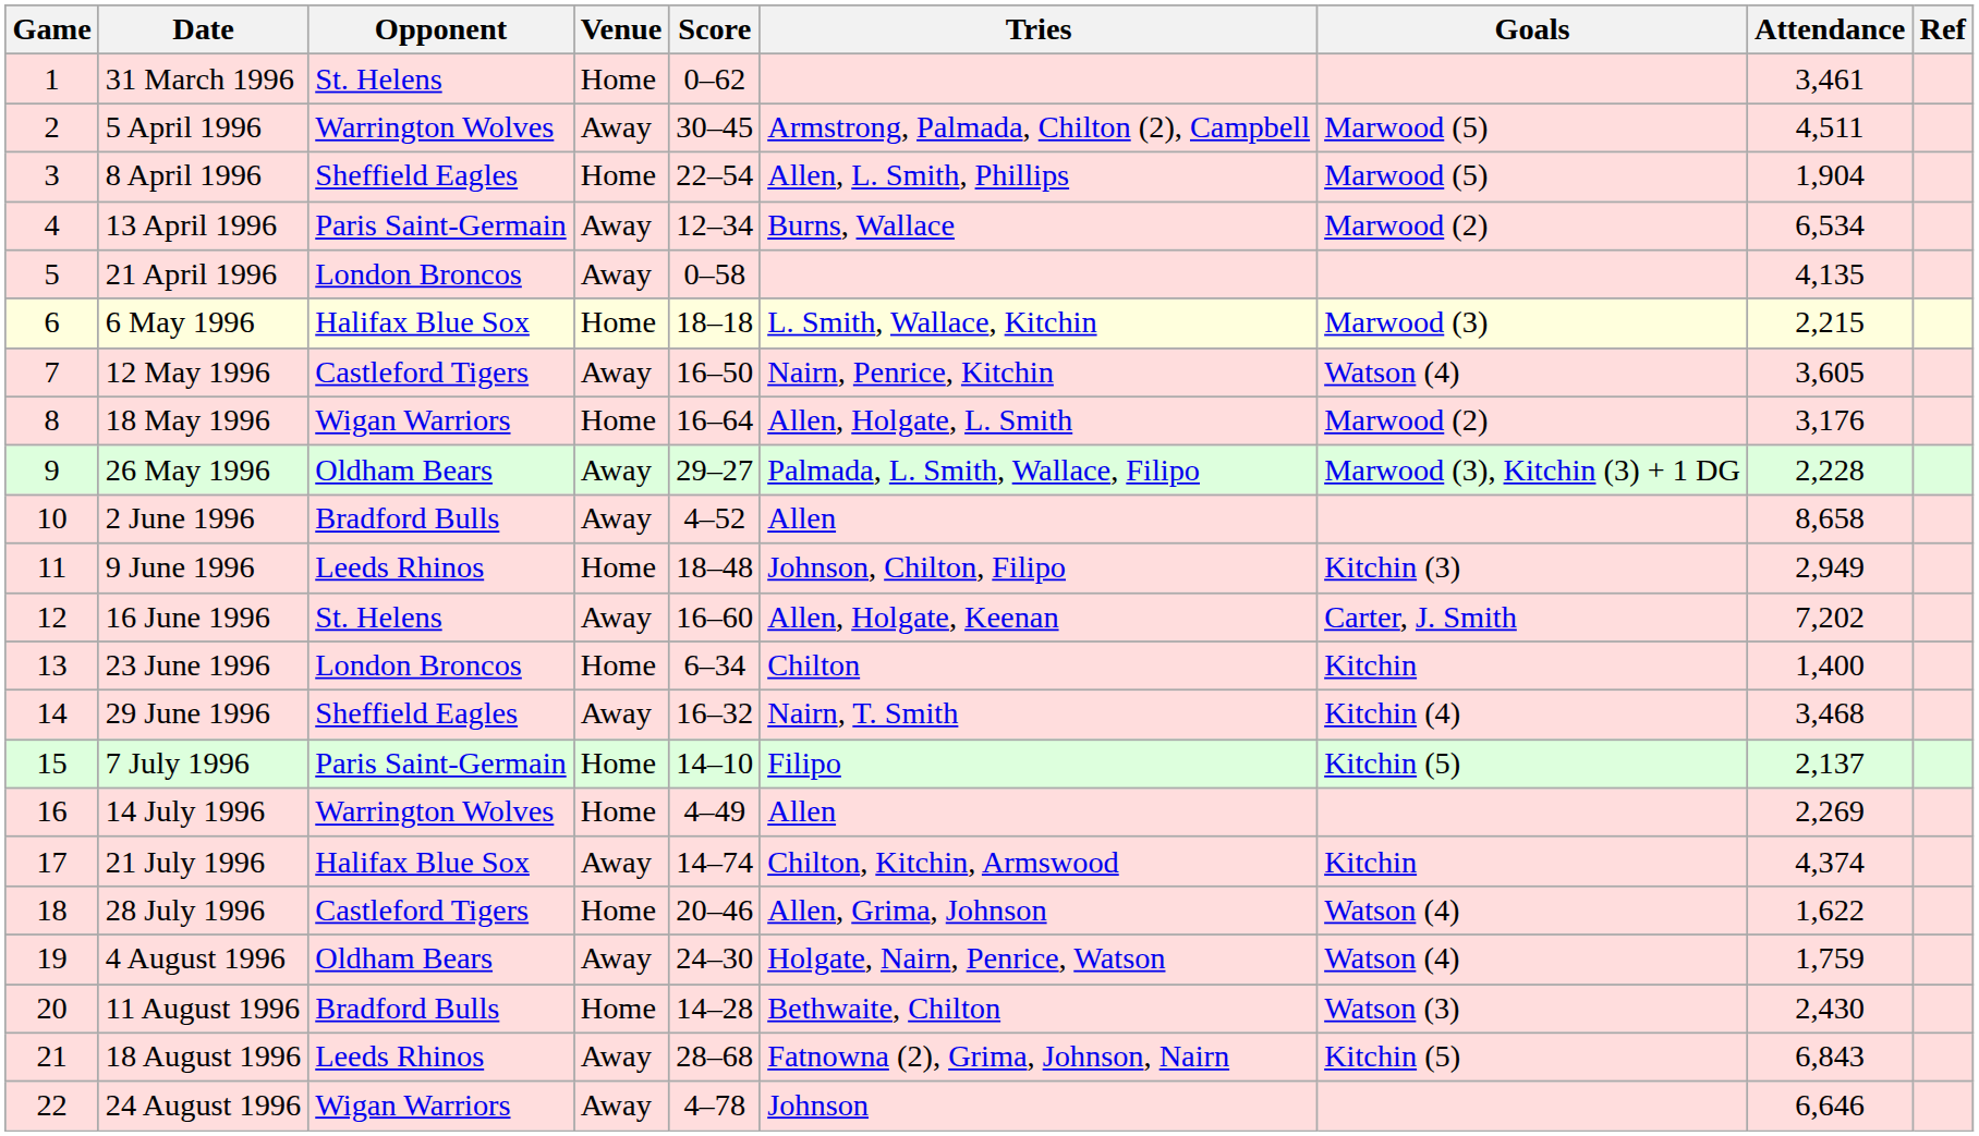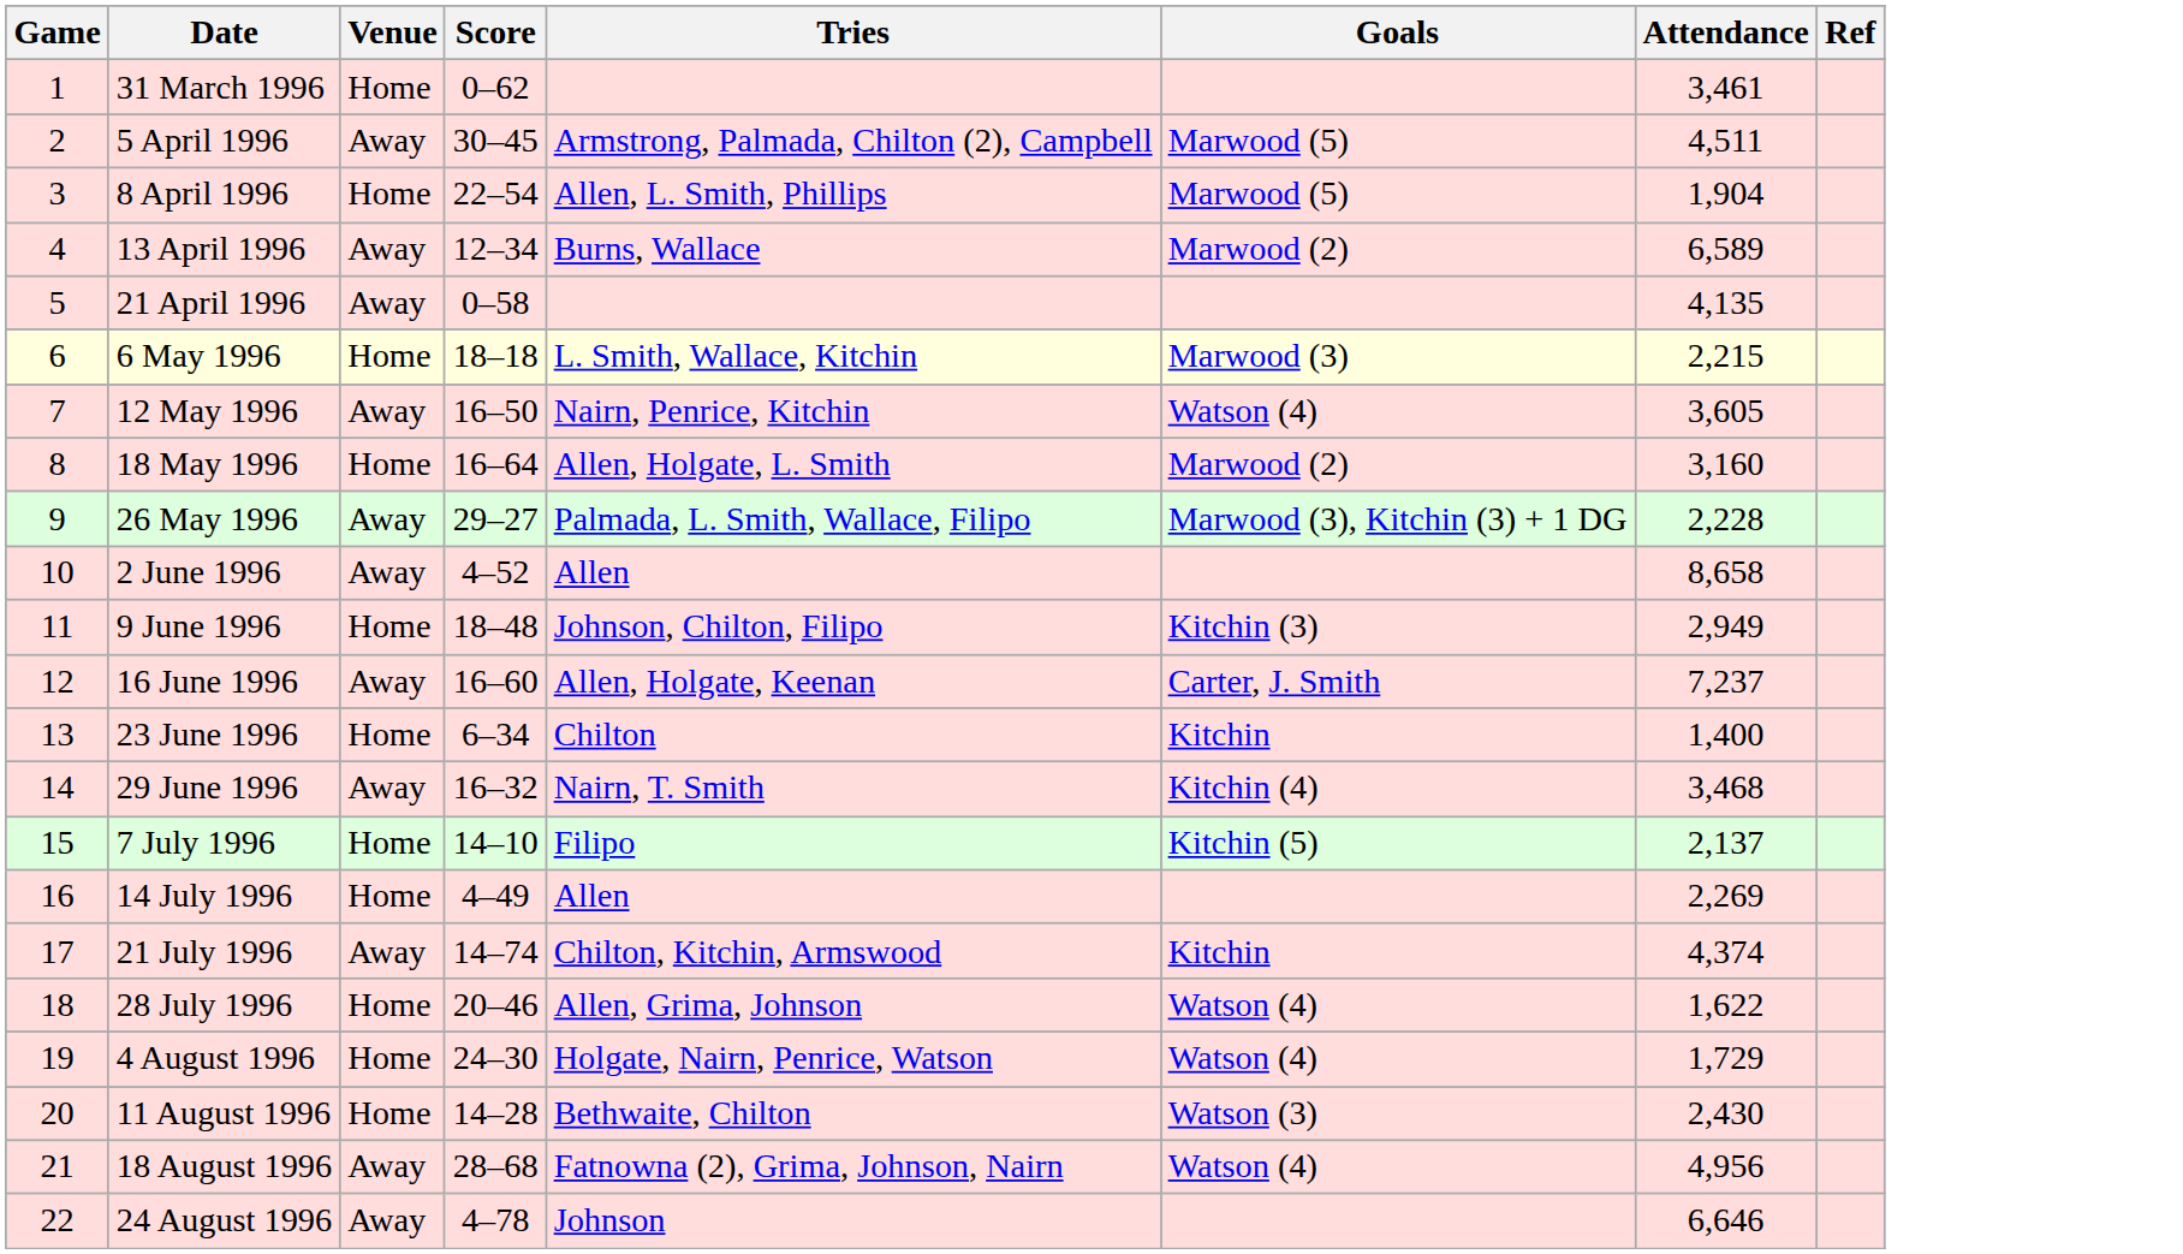- column: Opponent | St. Helens | Warrington Wolves | Sheffield Eagles | Paris Saint-Germain | London Broncos | Halifax Blue Sox | Castleford Tigers | Wigan Warriors | Oldham Bears | Bradford Bulls | Leeds Rhinos | St. Helens | London Broncos | Sheffield Eagles | Paris Saint-Germain | Warrington Wolves | Halifax Blue Sox | Castleford Tigers | Oldham Bears | Bradford Bulls | Leeds Rhinos | Wigan Warriors
13 April 1996 | Attendance: 6,534 -> 6,589
18 May 1996 | Attendance: 3,176 -> 3,160
16 June 1996 | Attendance: 7,202 -> 7,237
4 August 1996 | Venue: Away -> Home
4 August 1996 | Attendance: 1,759 -> 1,729
18 August 1996 | Goals: Kitchin (5) -> Watson (4)
18 August 1996 | Attendance: 6,843 -> 4,956
